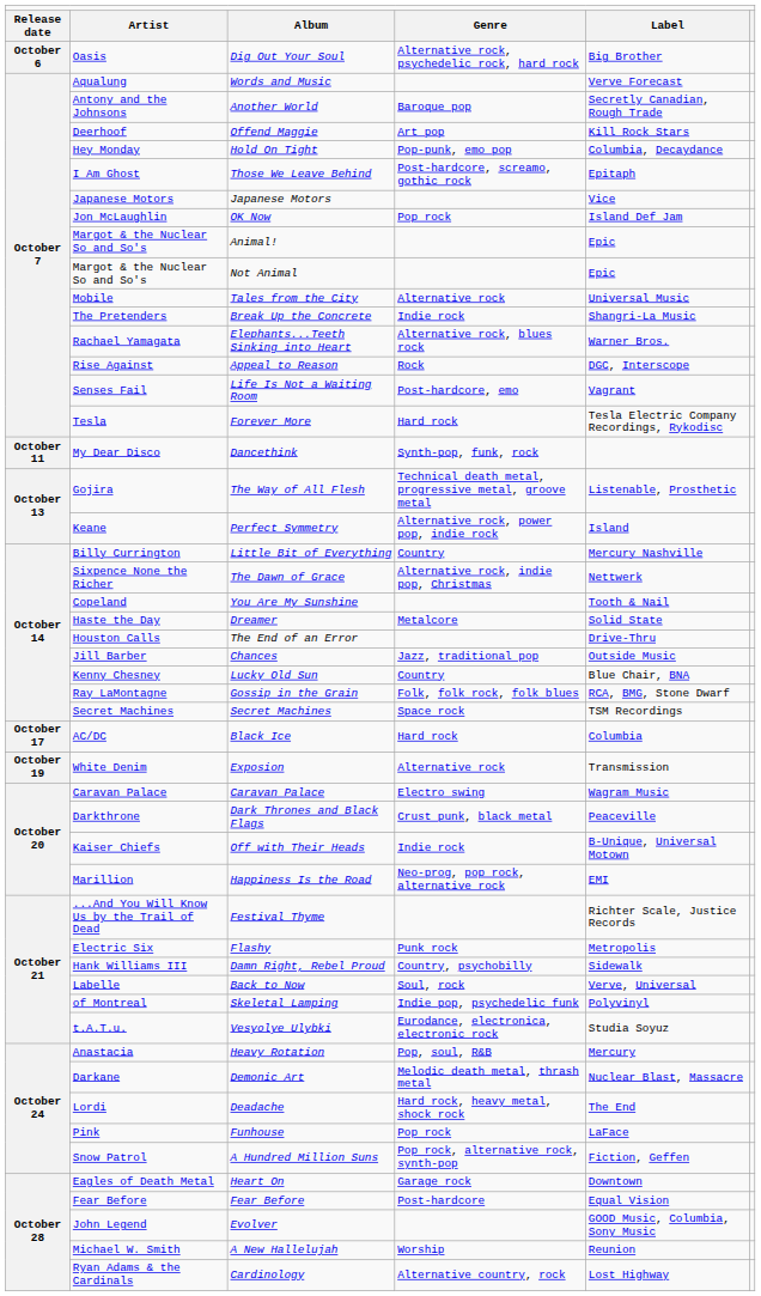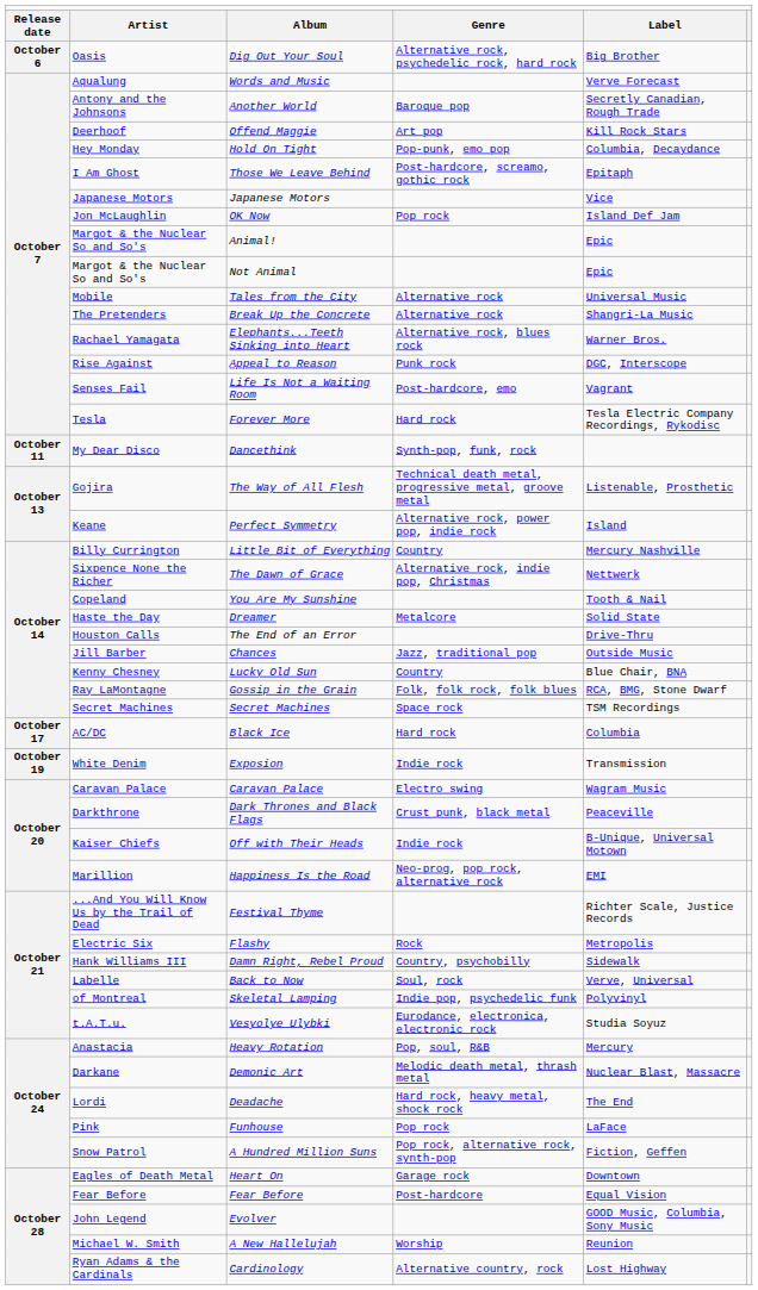Break Up the Concrete | column 4: Indie rock -> Alternative rock
Appeal to Reason | column 4: Rock -> Punk rock
Exposion | column 4: Alternative rock -> Indie rock
Flashy | column 4: Punk rock -> Rock
